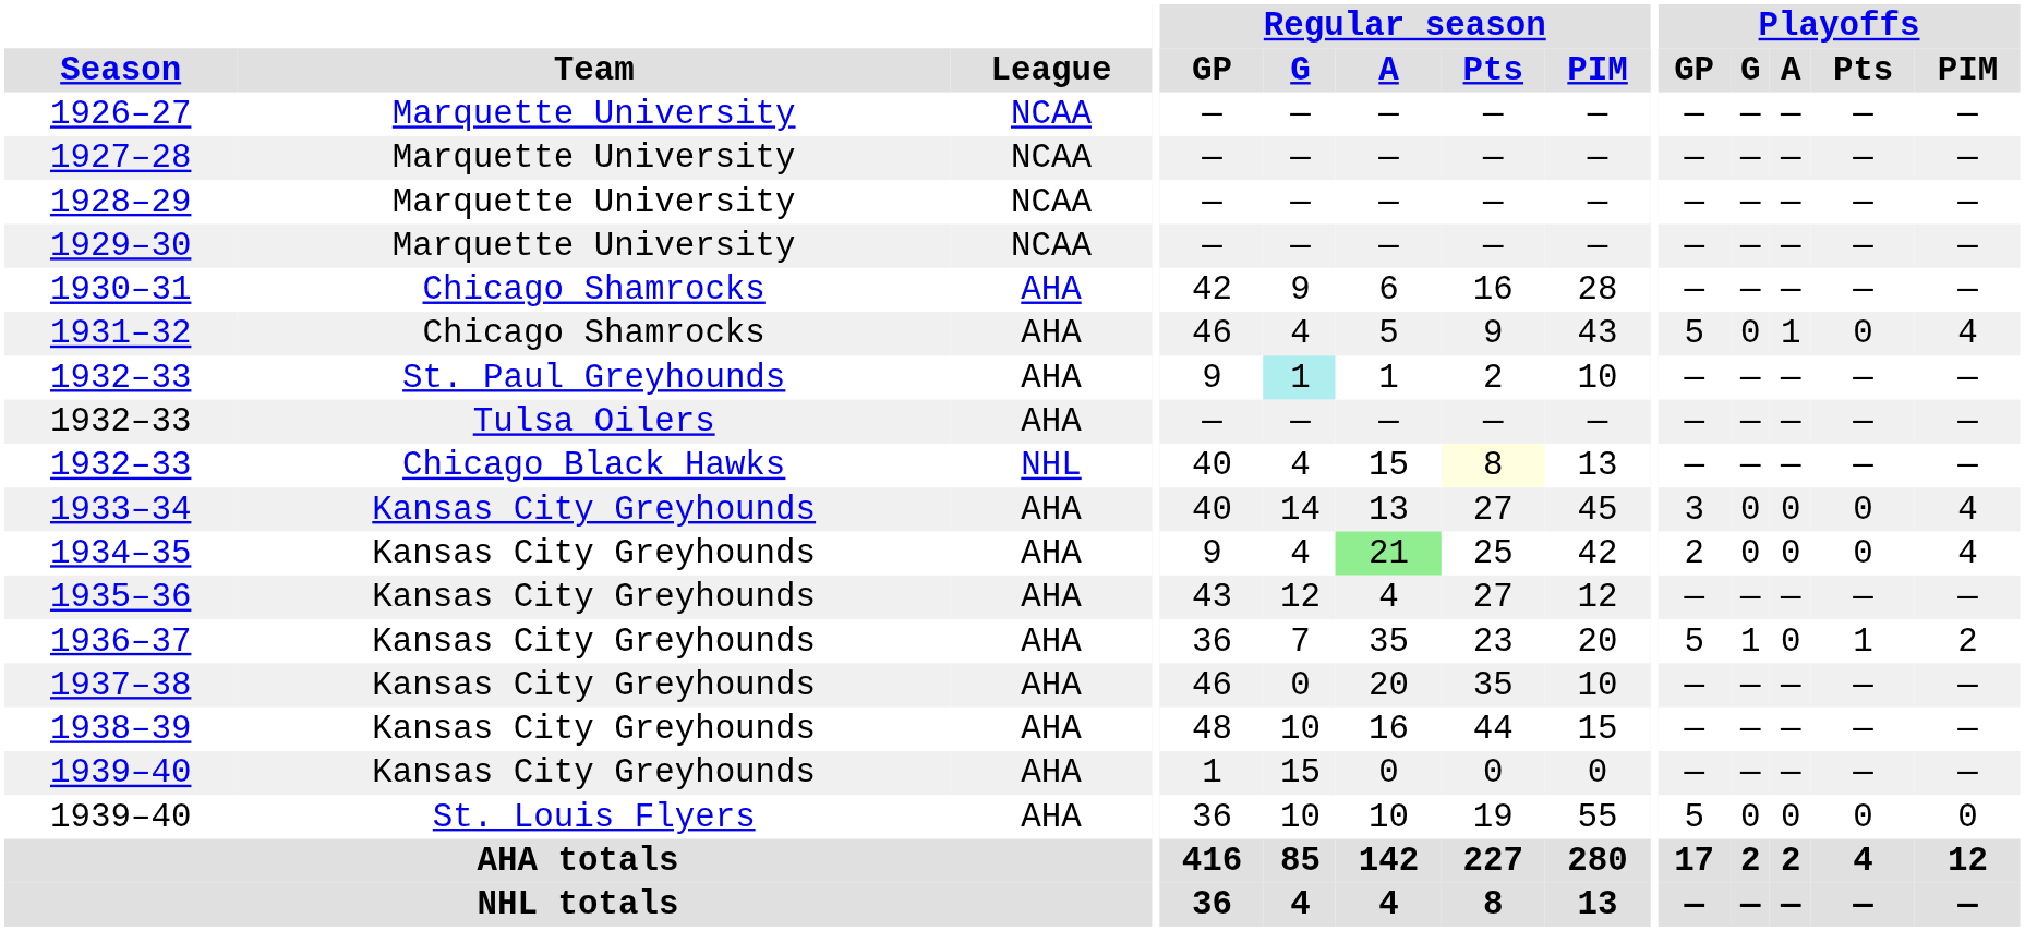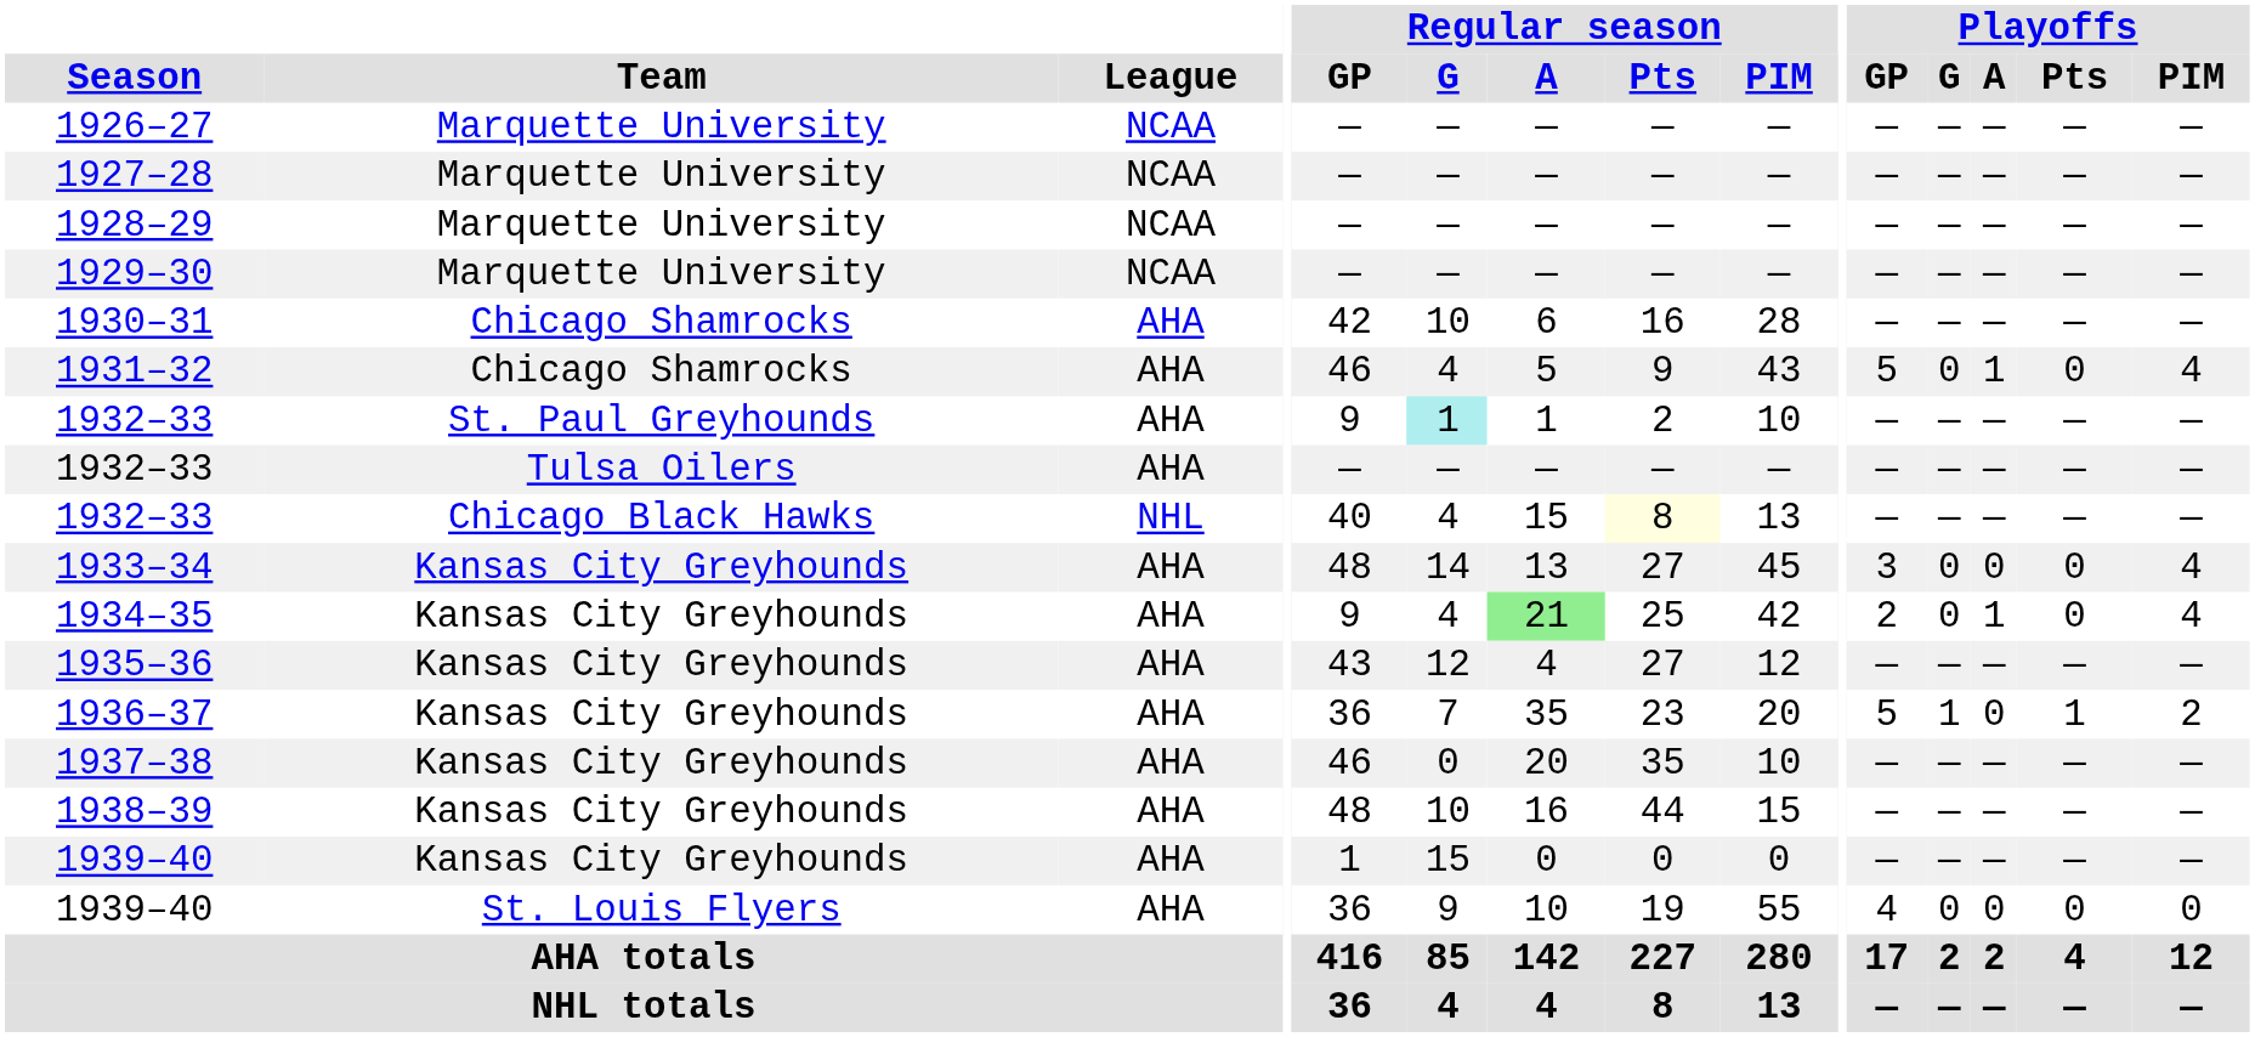1930–31 | Regular season / G: 9 -> 10
1933–34 | Regular season / GP: 40 -> 48
1934–35 | Playoffs / A: 0 -> 1
1939–40 / St. Louis Flyers | Regular season / G: 10 -> 9
1939–40 / St. Louis Flyers | Playoffs / GP: 5 -> 4
